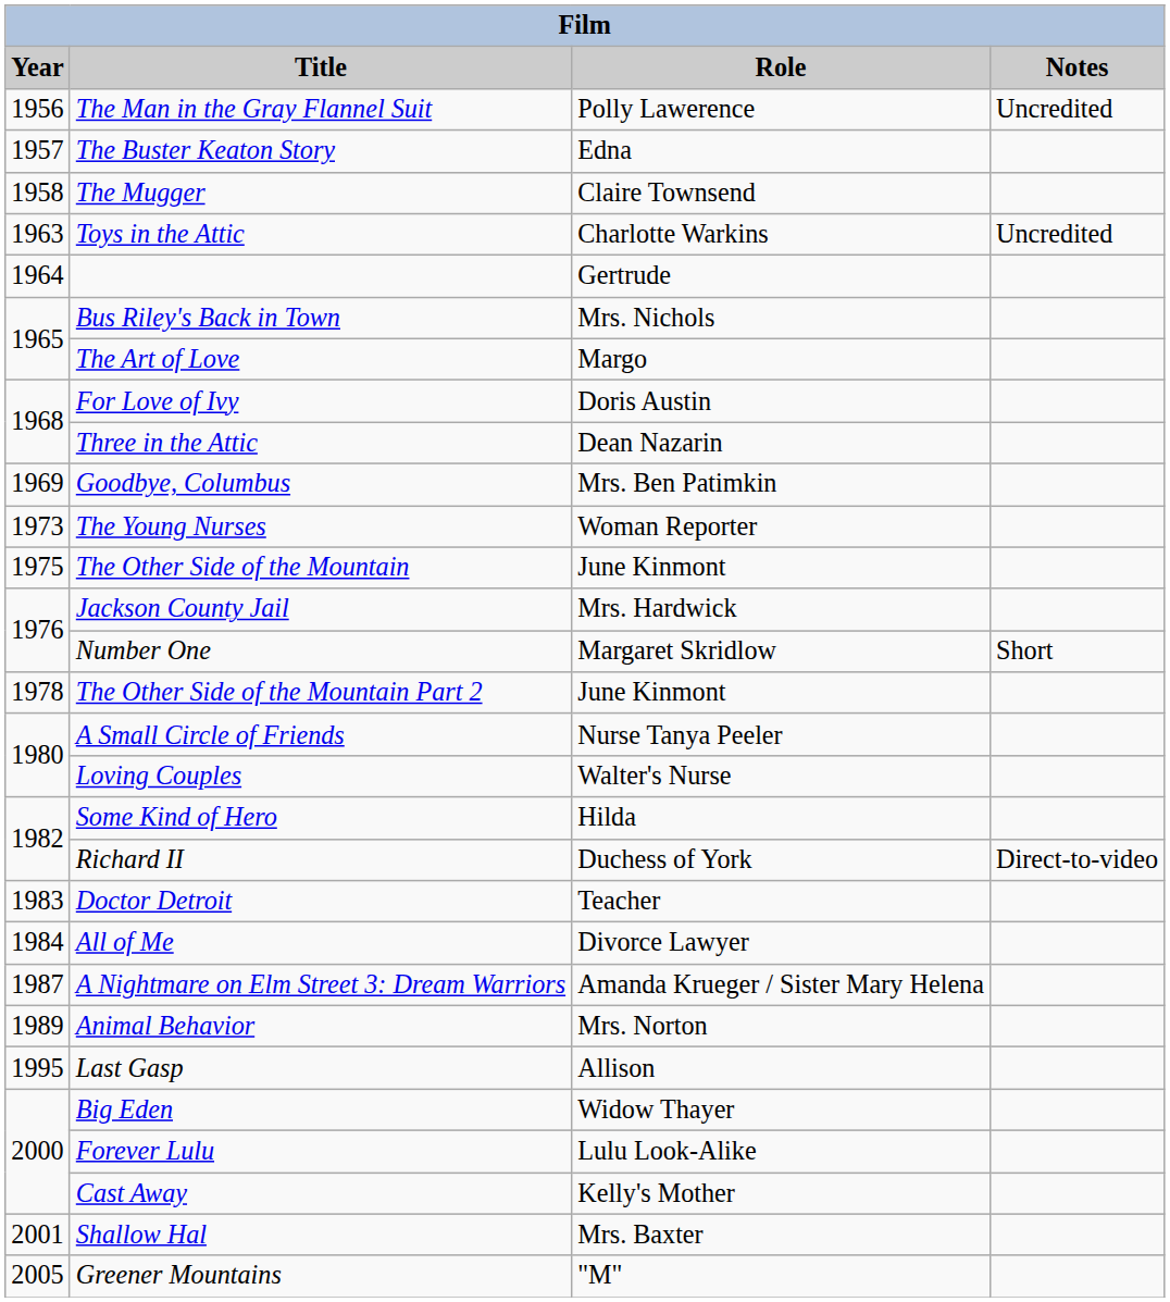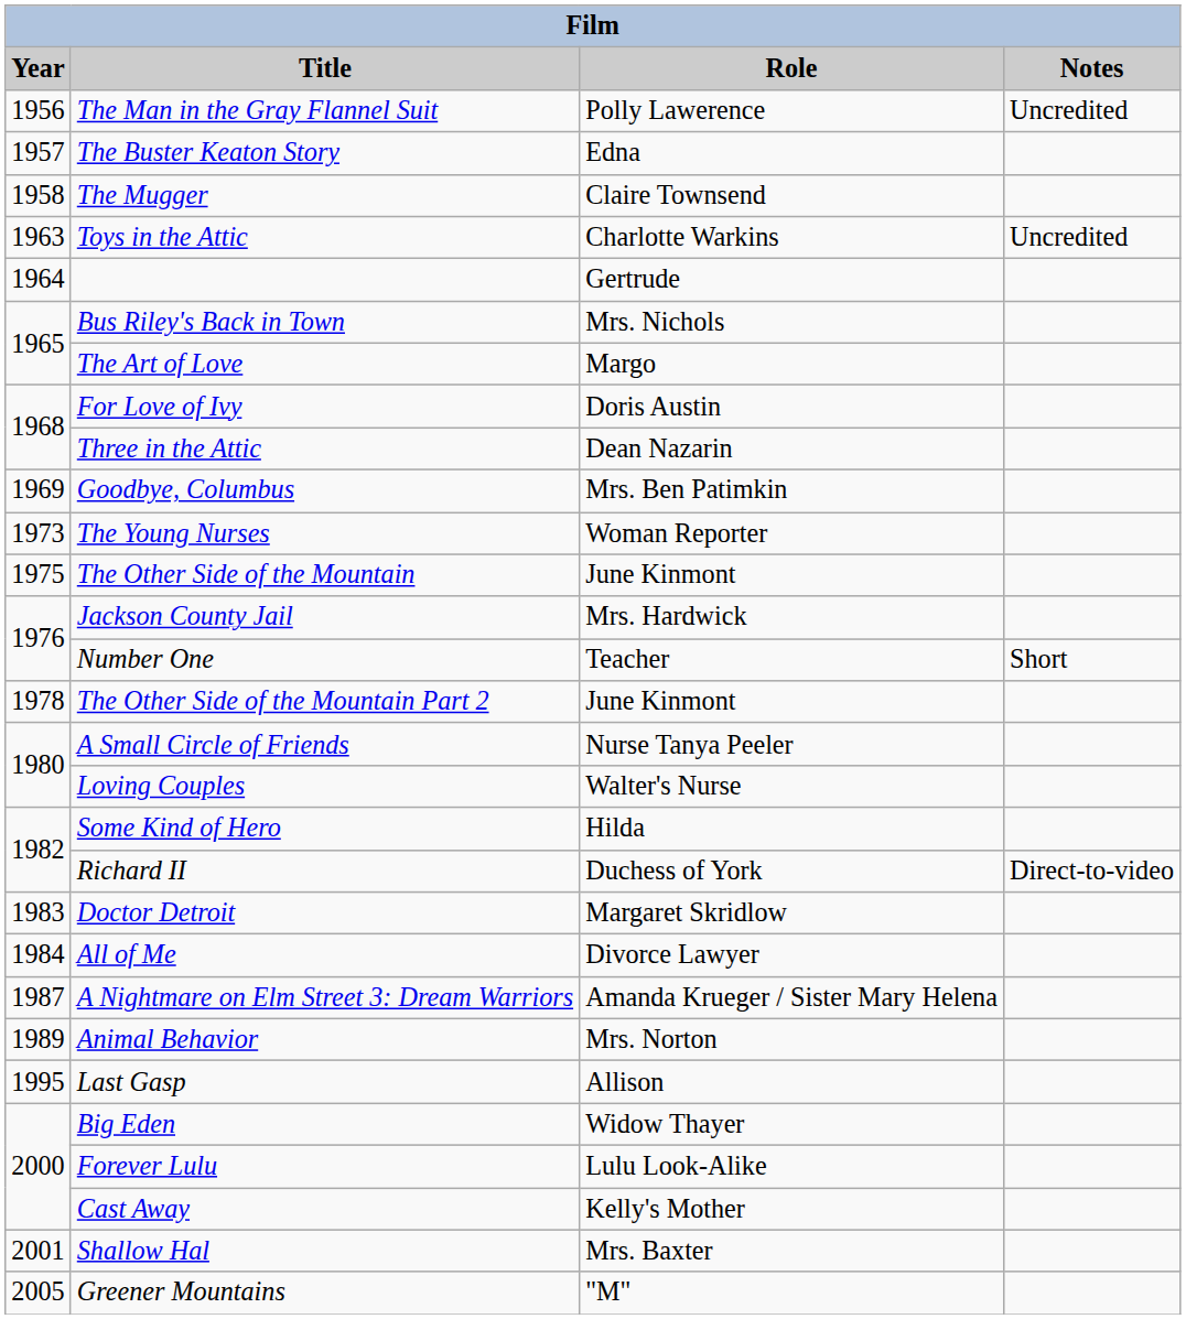Number One | Role: Margaret Skridlow -> Teacher
Doctor Detroit | Role: Teacher -> Margaret Skridlow
